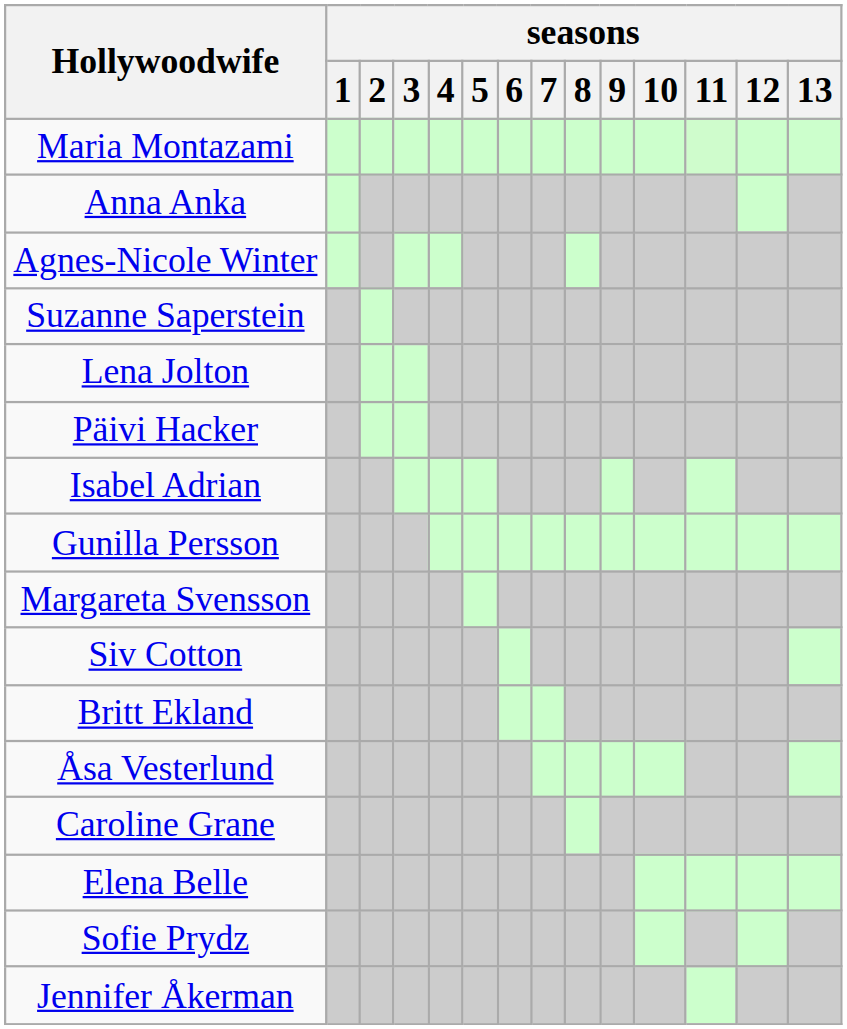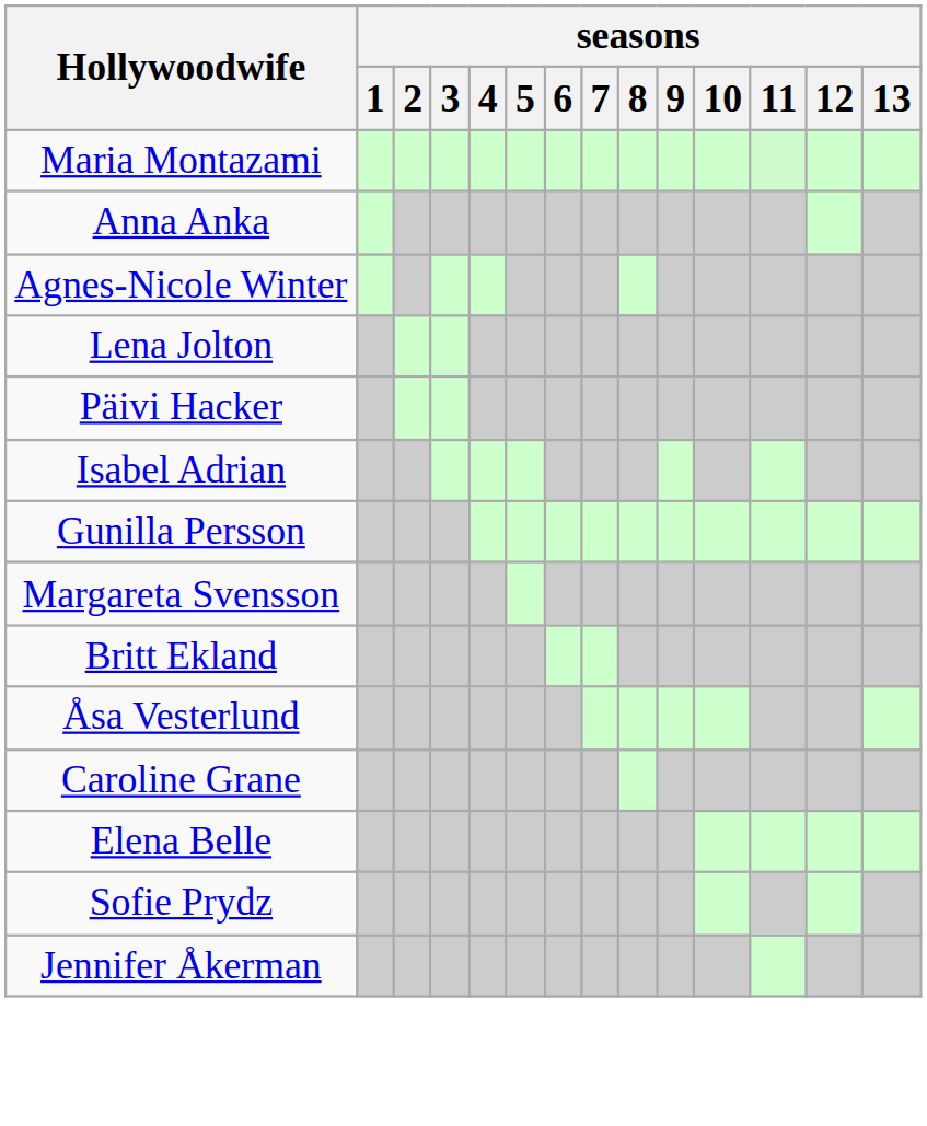- row: Suzanne Saperstein
- row: Siv Cotton
